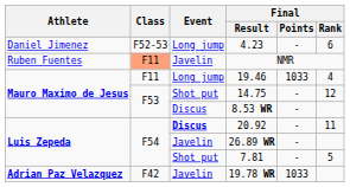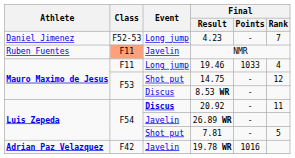4.23 | Final / Rank: 6 -> 7
19.78 WR | Final / Points: 1033 -> 1016
